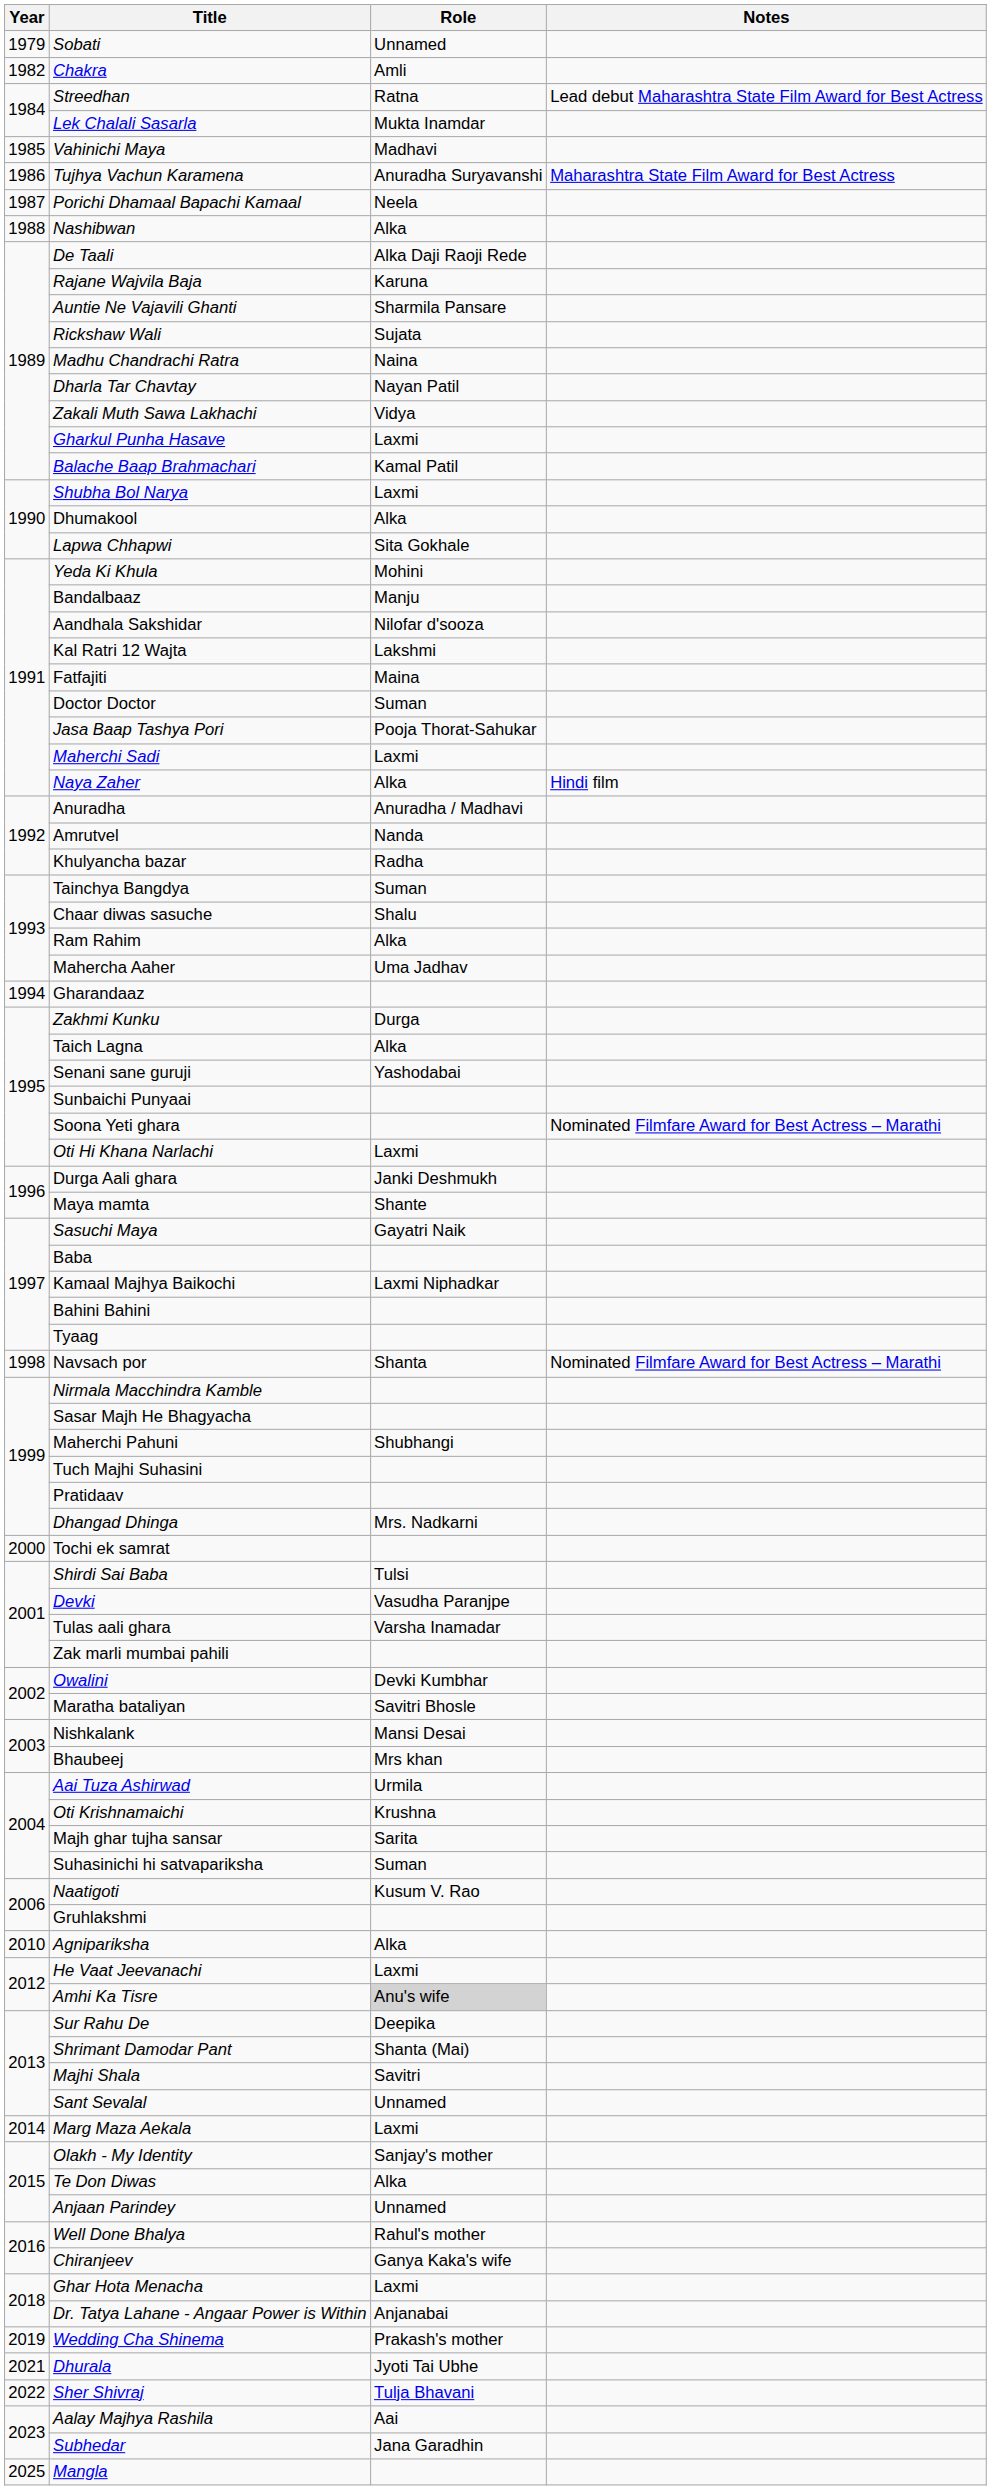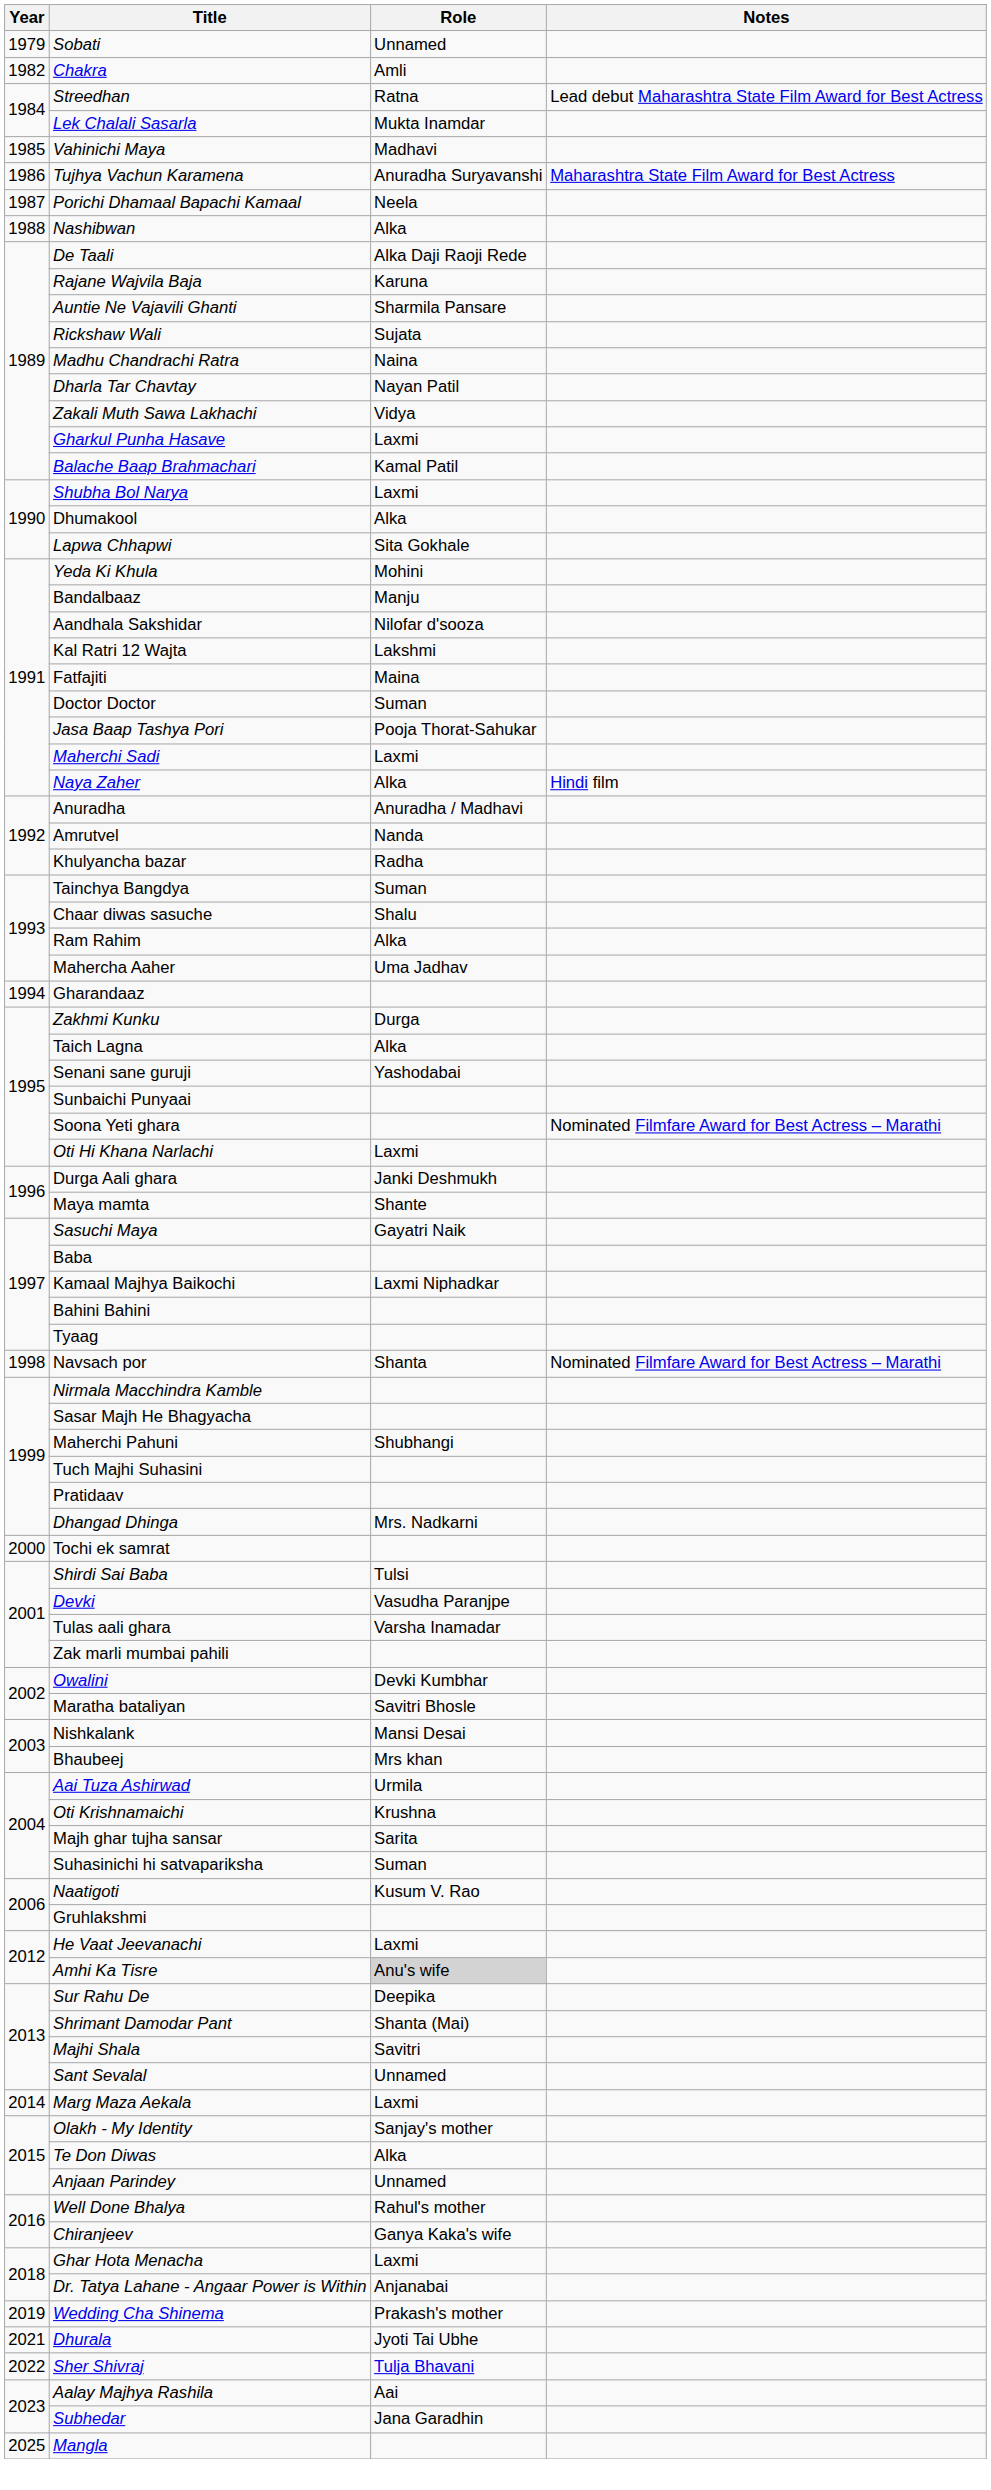- row: 2010 | Agnipariksha | Alka
